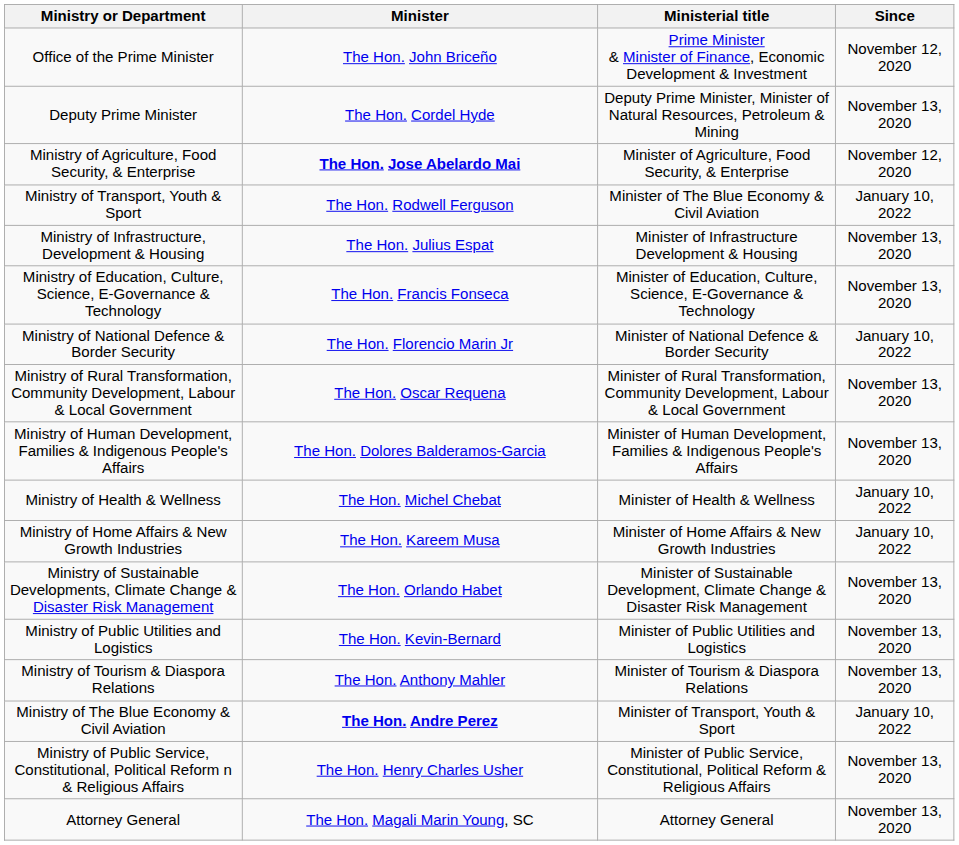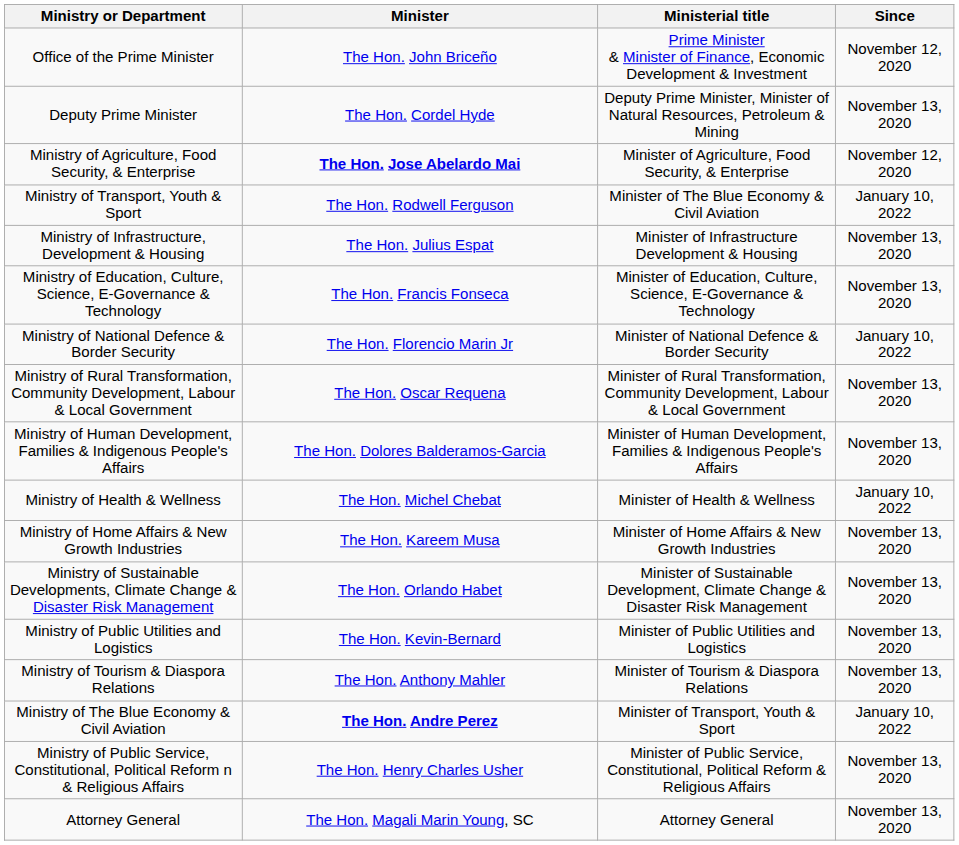Ministry of Home Affairs & New Growth Industries | Since: January 10, 2022 -> November 13, 2020
